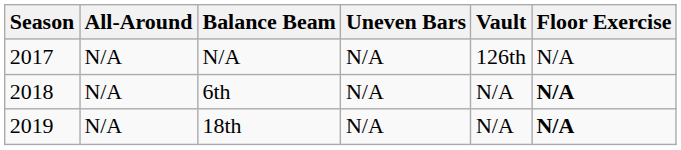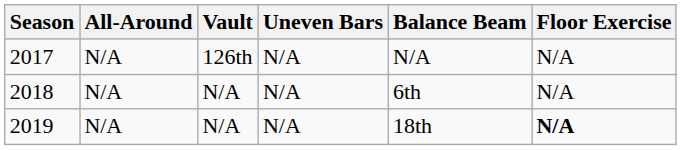columns swapped: Vault <-> Balance Beam
2018 | Floor Exercise: bold -> normal
